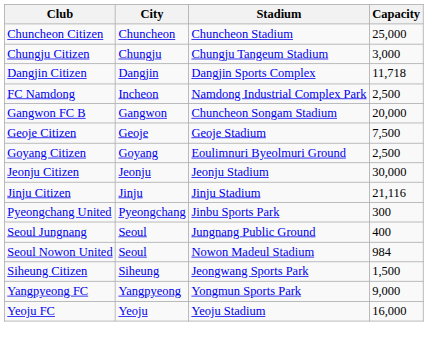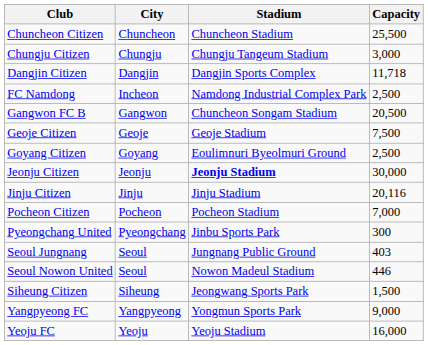Chuncheon Citizen | Capacity: 25,000 -> 25,500
Gangwon FC B | Capacity: 20,000 -> 20,500
Jeonju Citizen | Stadium: normal -> bold
Jinju Citizen | Capacity: 21,116 -> 20,116
+ row: Pocheon Citizen | Pocheon | Pocheon Stadium | 7,000
Seoul Jungnang | Capacity: 400 -> 403
Seoul Nowon United | Capacity: 984 -> 446
